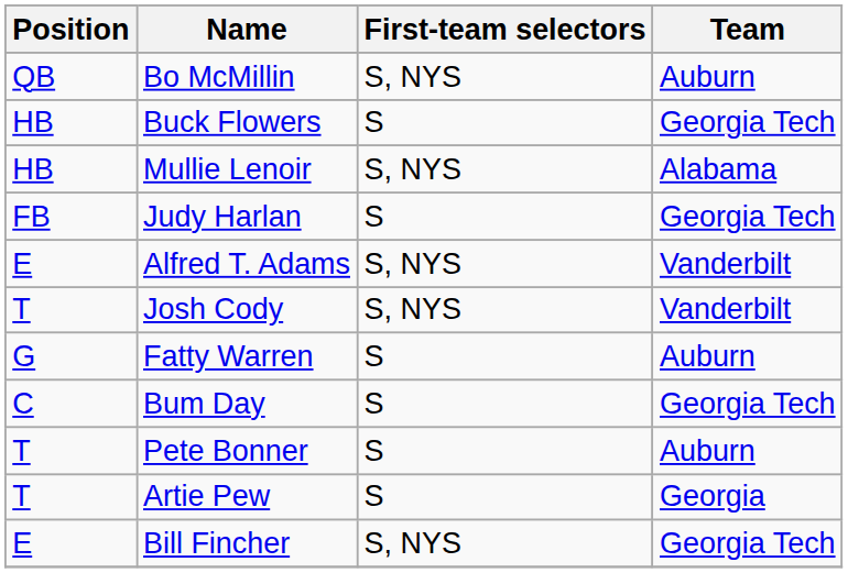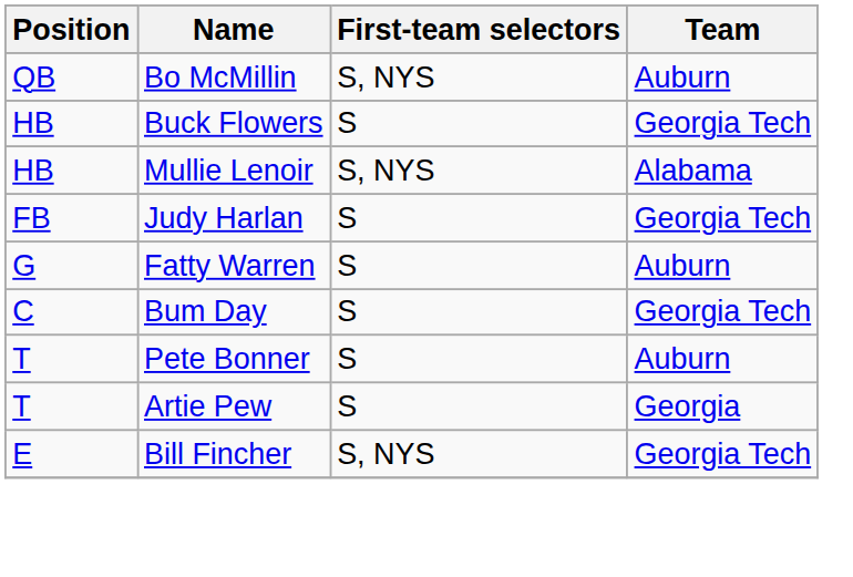- row: E | Alfred T. Adams | S, NYS | Vanderbilt
- row: T | Josh Cody | S, NYS | Vanderbilt
